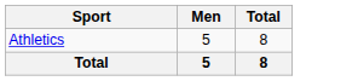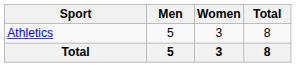+ column: Women | 3 | 3
